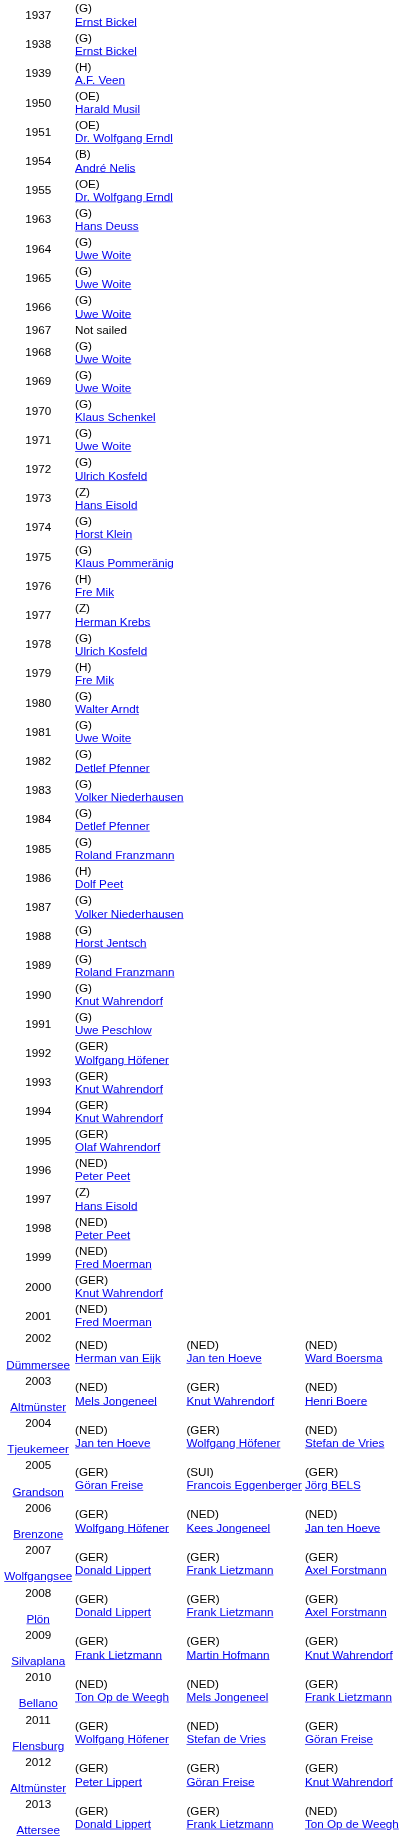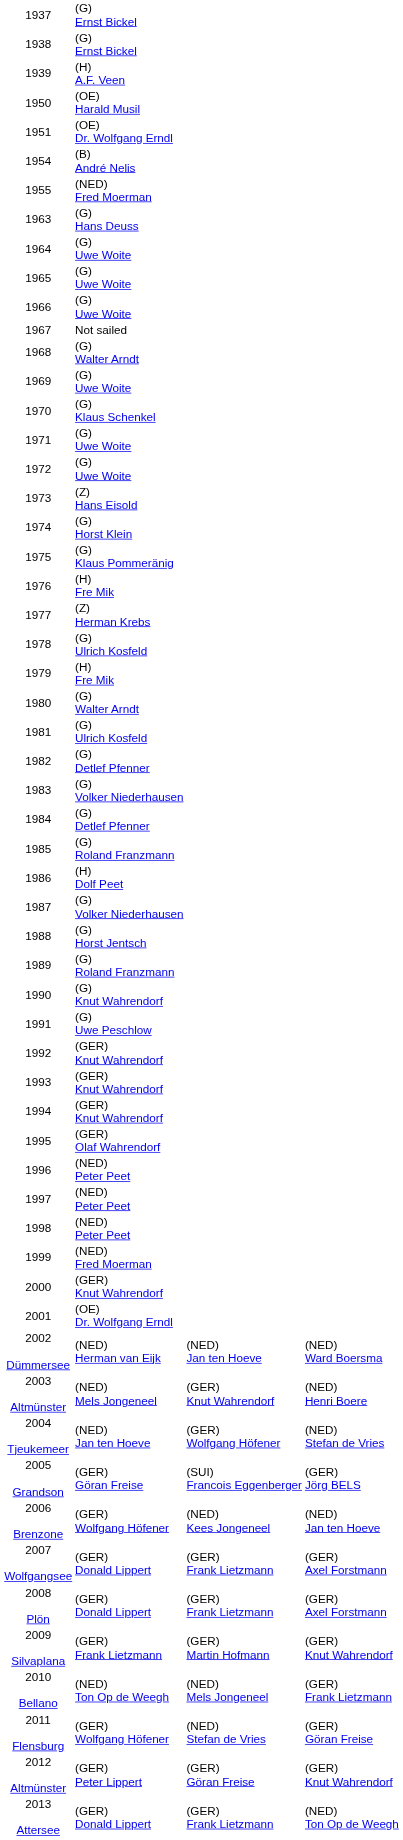1955 | column 2: (OE) Dr. Wolfgang Erndl -> (NED) Fred Moerman
1968 | column 2: (G) Uwe Woite -> (G) Walter Arndt
1972 | column 2: (G) Ulrich Kosfeld -> (G) Uwe Woite
1981 | column 2: (G) Uwe Woite -> (G) Ulrich Kosfeld
1992 | column 2: (GER) Wolfgang Höfener -> (GER) Knut Wahrendorf
1997 | column 2: (Z) Hans Eisold -> (NED) Peter Peet
2001 | column 2: (NED) Fred Moerman -> (OE) Dr. Wolfgang Erndl
